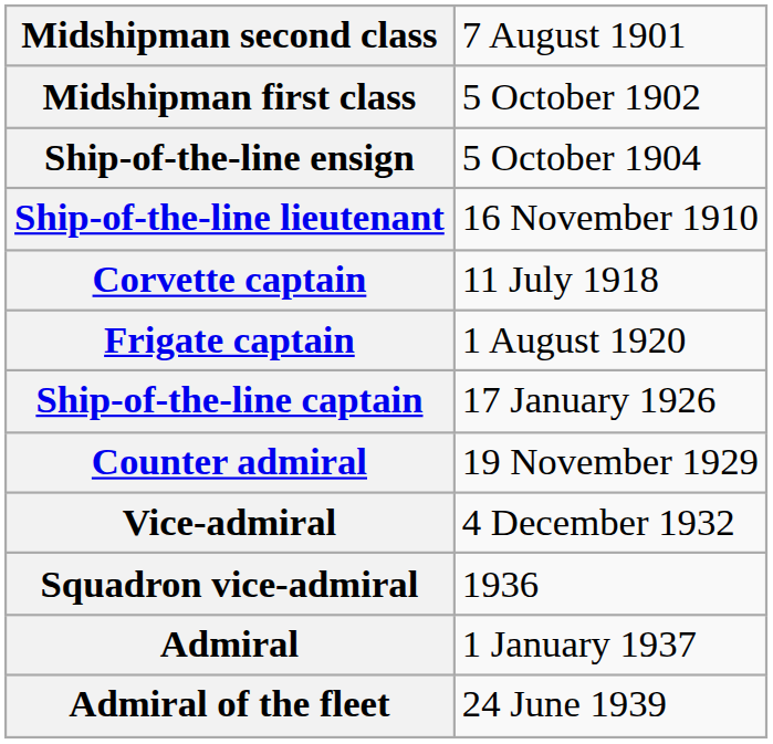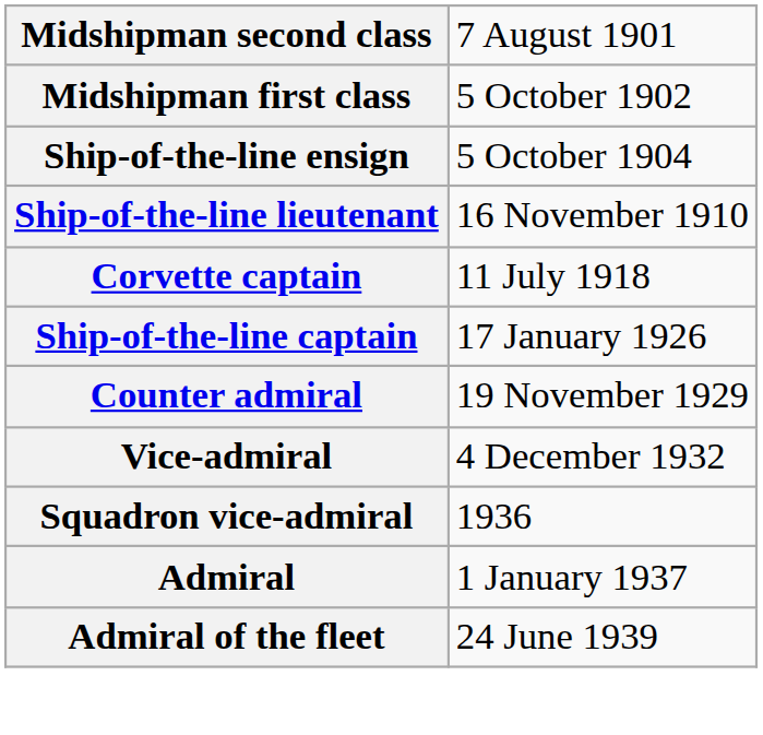- row: Frigate captain | 1 August 1920
